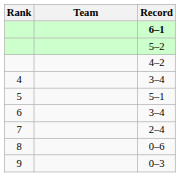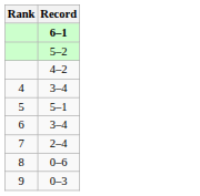- column: Team
